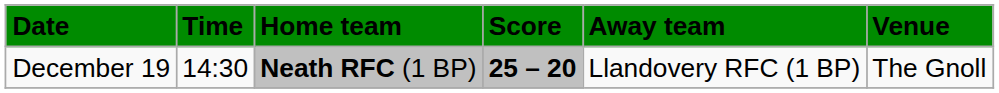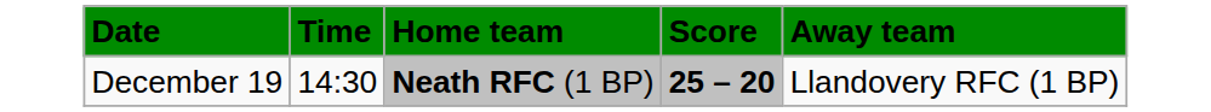- column: Venue | The Gnoll
